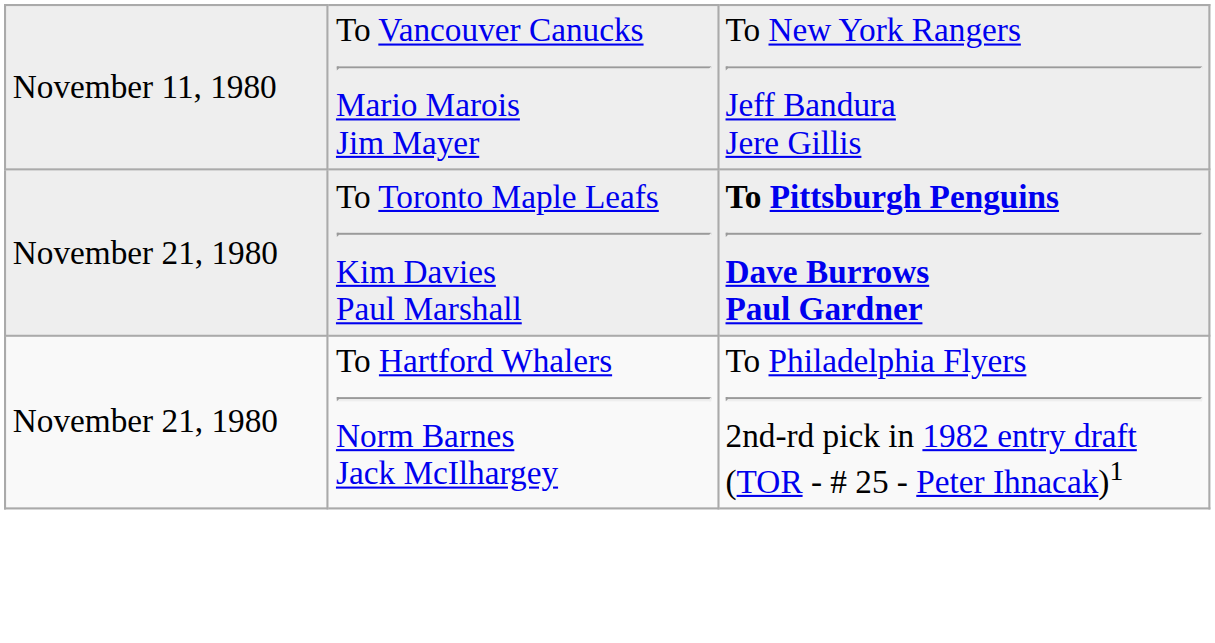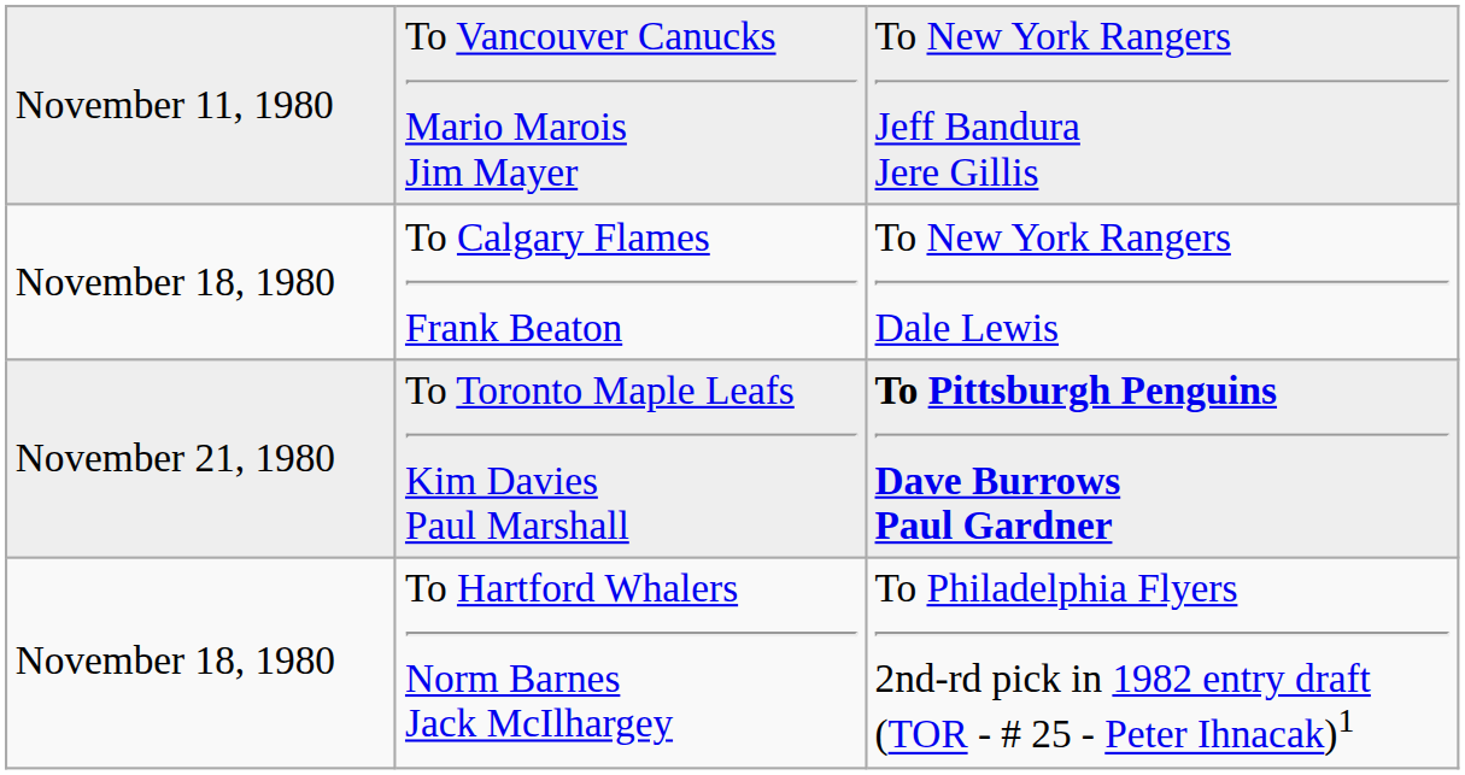+ row: November 18, 1980 | To Calgary Flames Frank Beaton | To New York Rangers Dale Lewis
To Hartford Whalers Norm Barnes Jack McIlhargey | column 1: November 21, 1980 -> November 18, 1980
